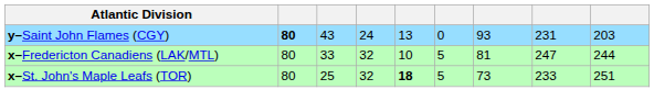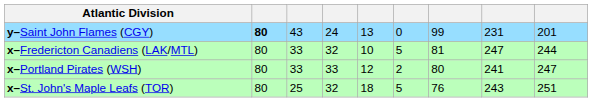y–Saint John Flames (CGY) | column 7: 93 -> 99
y–Saint John Flames (CGY) | column 9: 203 -> 201
+ row: x–Portland Pirates (WSH) | 80 | 33 | 33 | 12 | 2 | 80 | 241 | 247
x–St. John's Maple Leafs (TOR) | column 5: bold -> normal
x–St. John's Maple Leafs (TOR) | column 7: 73 -> 76
x–St. John's Maple Leafs (TOR) | column 8: 233 -> 243
